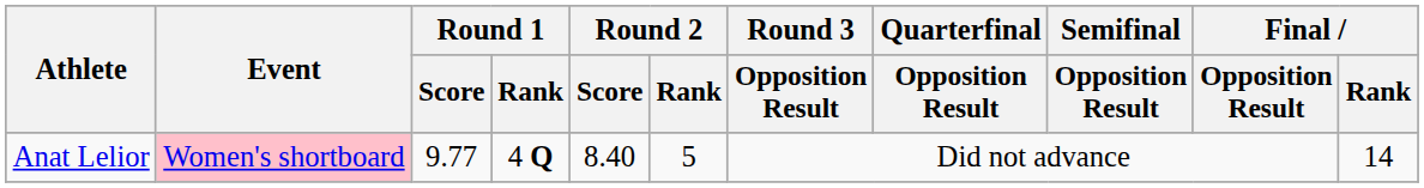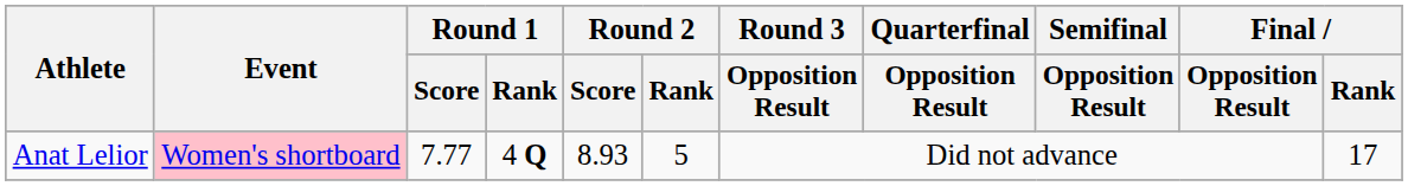Anat Lelior | Round 1 / Score: 9.77 -> 7.77
Anat Lelior | Round 2 / Score: 8.40 -> 8.93
Anat Lelior | Final / Rank: 14 -> 17
